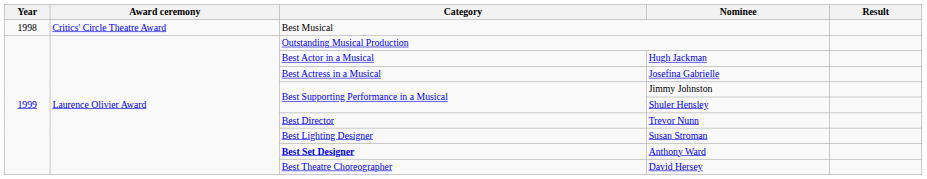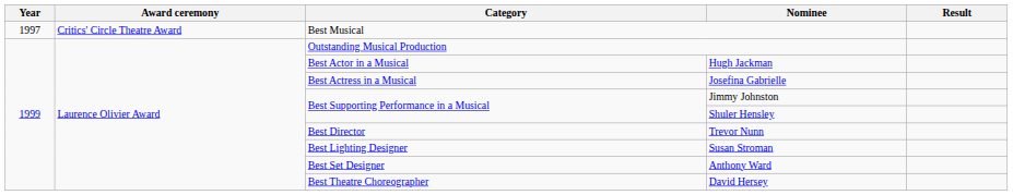Best Musical | Year: 1998 -> 1997
Anthony Ward | Category: bold -> normal
